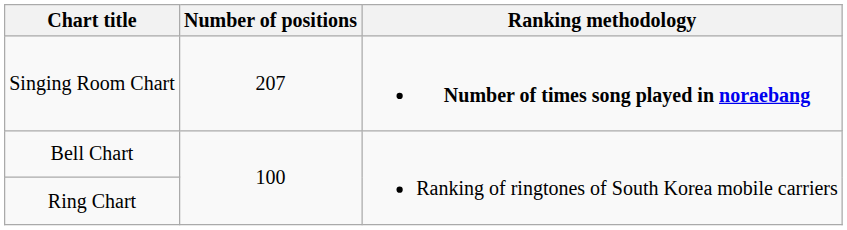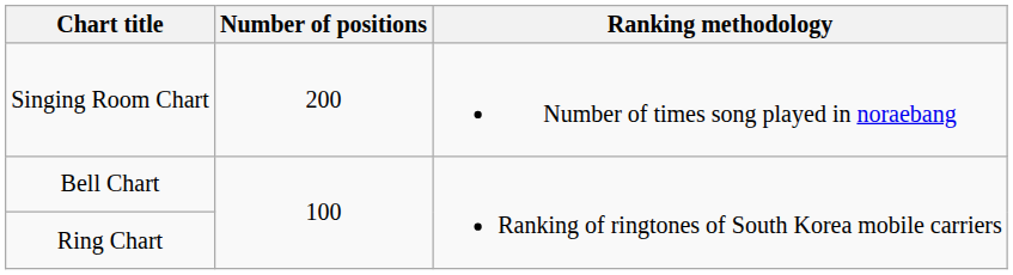Singing Room Chart | Number of positions: 207 -> 200
Singing Room Chart | Ranking methodology: bold -> normal
